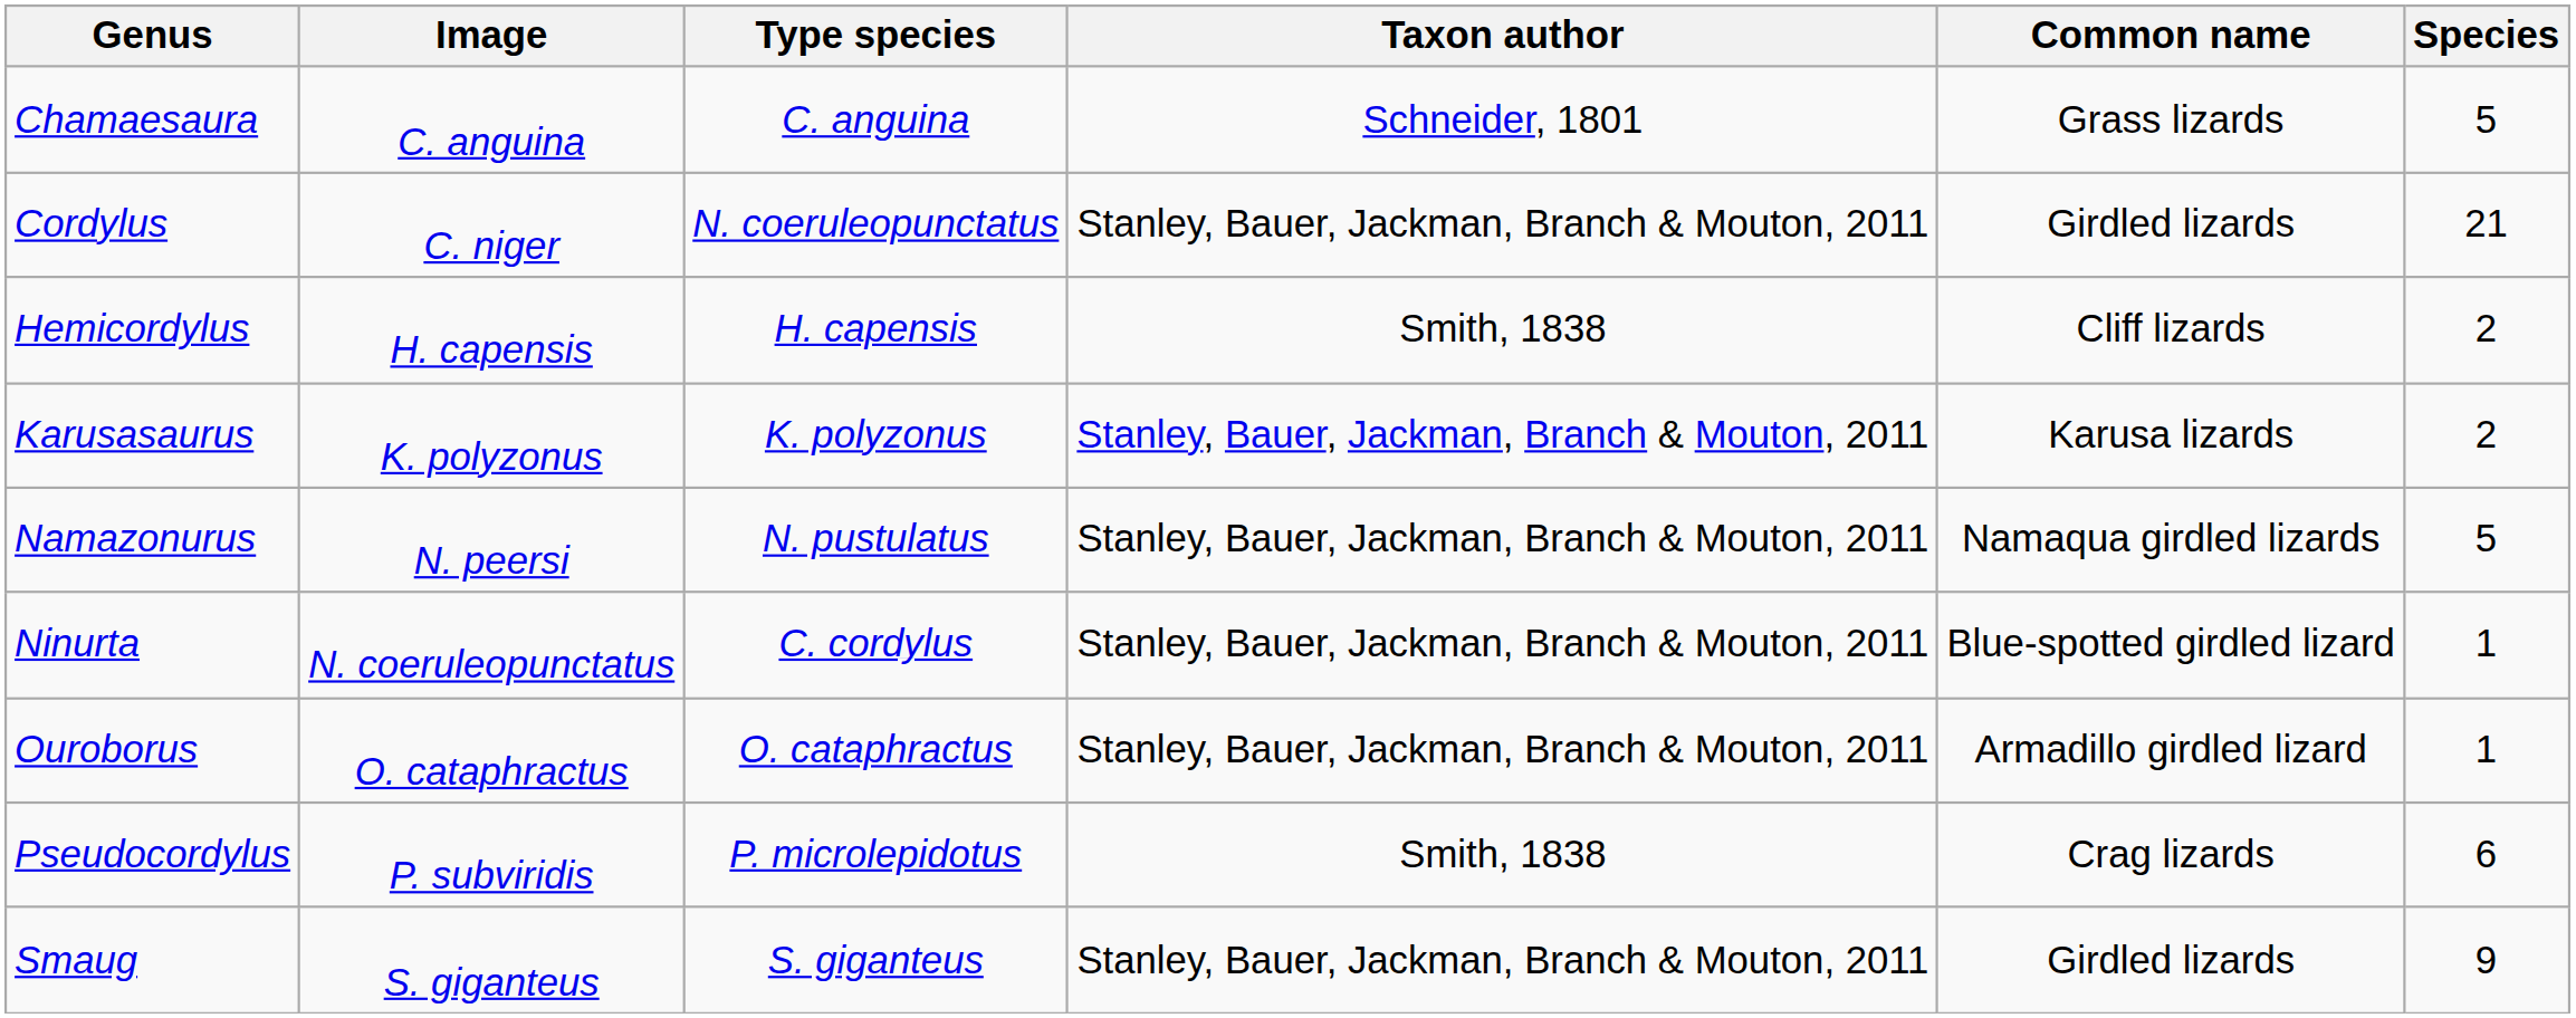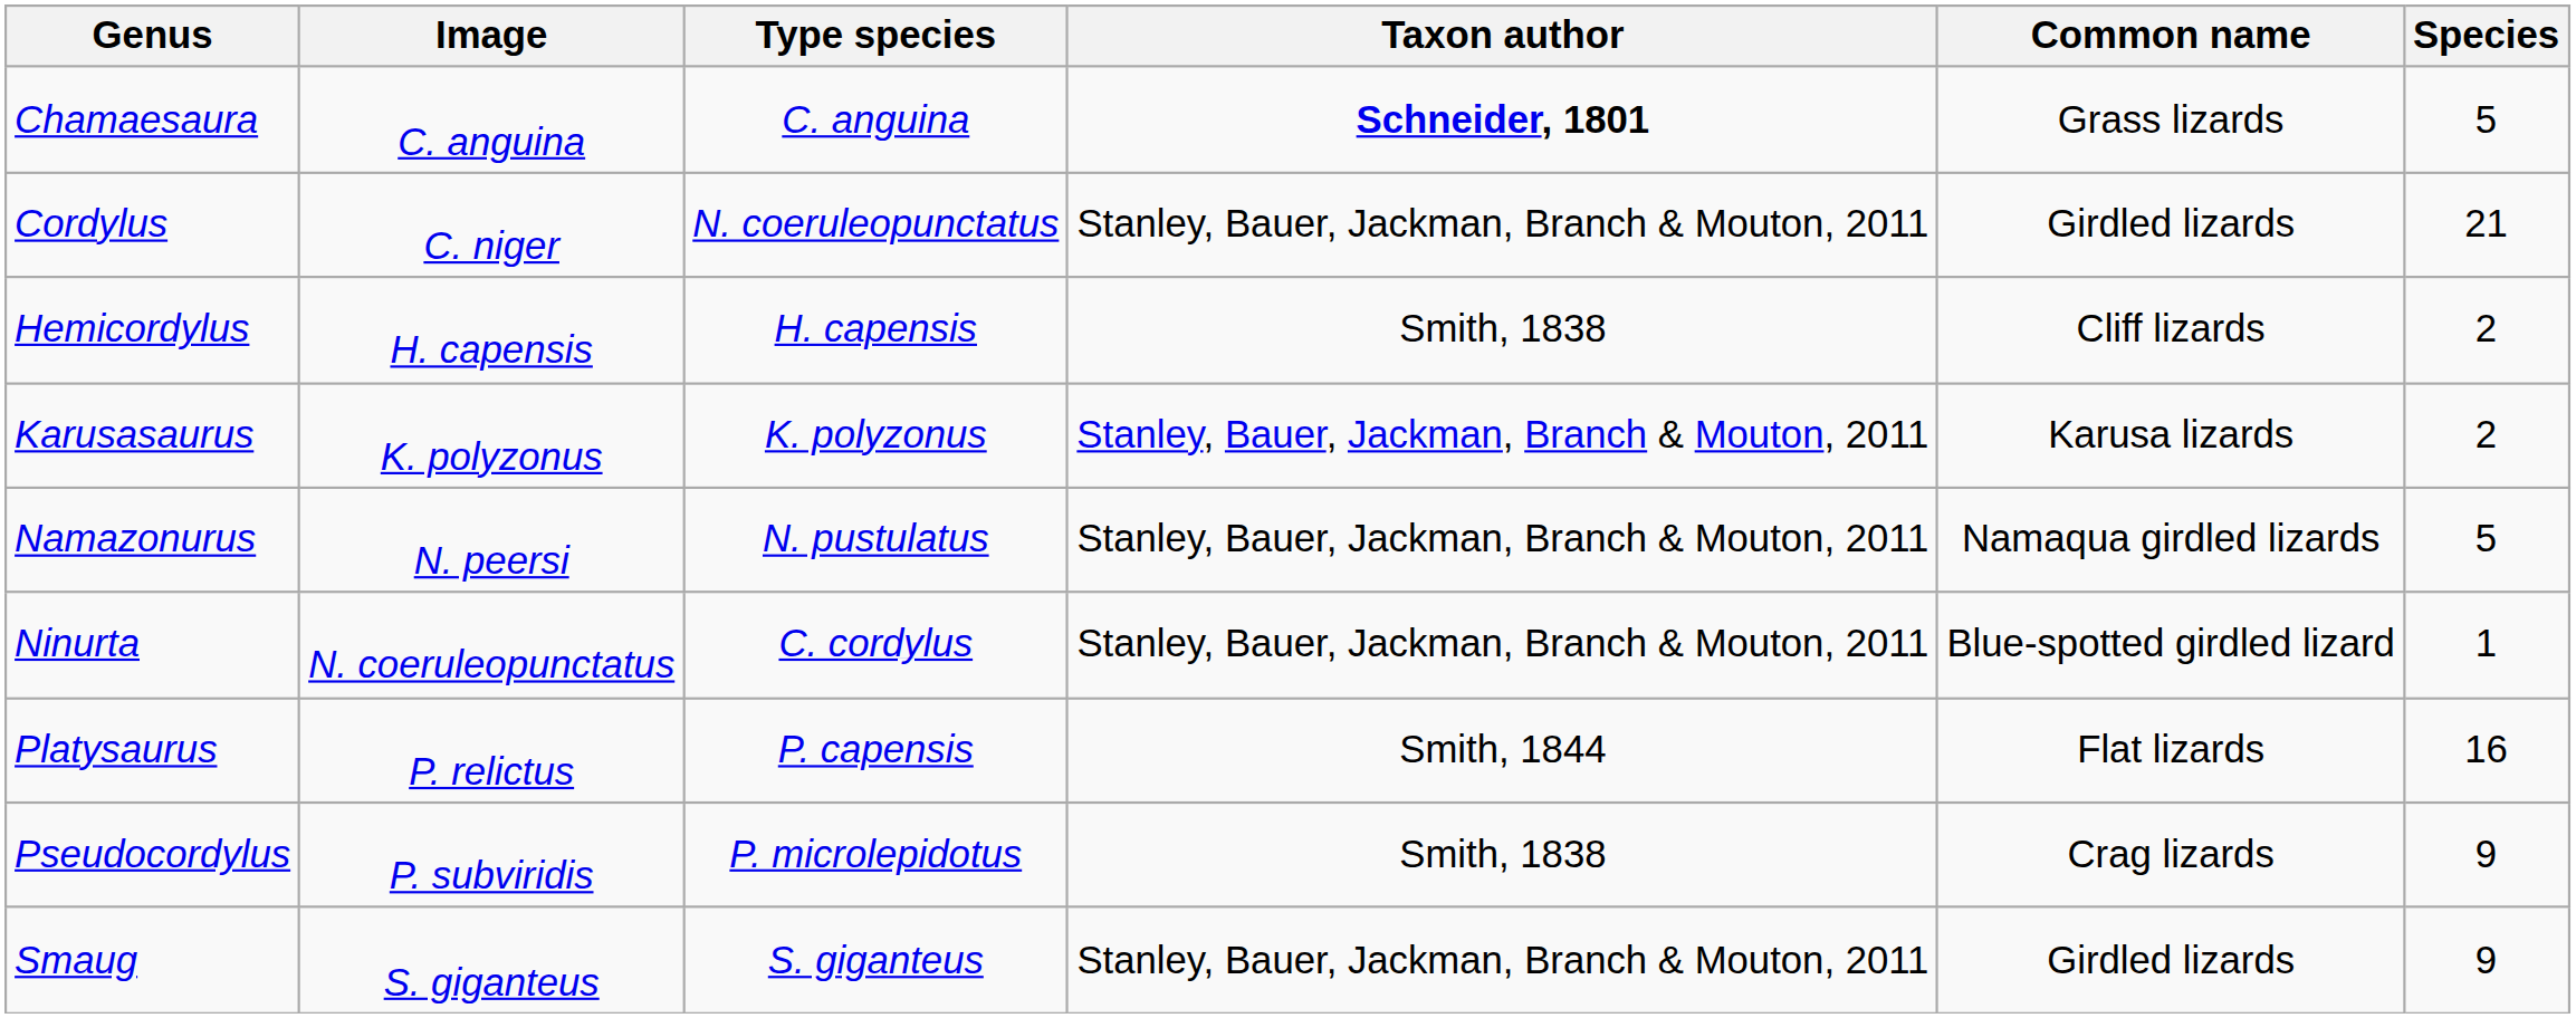Chamaesaura | Taxon author: normal -> bold
- row: Ouroborus | O. cataphractus | O. cataphractus | Stanley, Bauer, Jackman, Branch & Mouton, 2011 | Armadillo girdled lizard | 1
+ row: Platysaurus | P. relictus | P. capensis | Smith, 1844 | Flat lizards | 16
Pseudocordylus | Species: 6 -> 9
